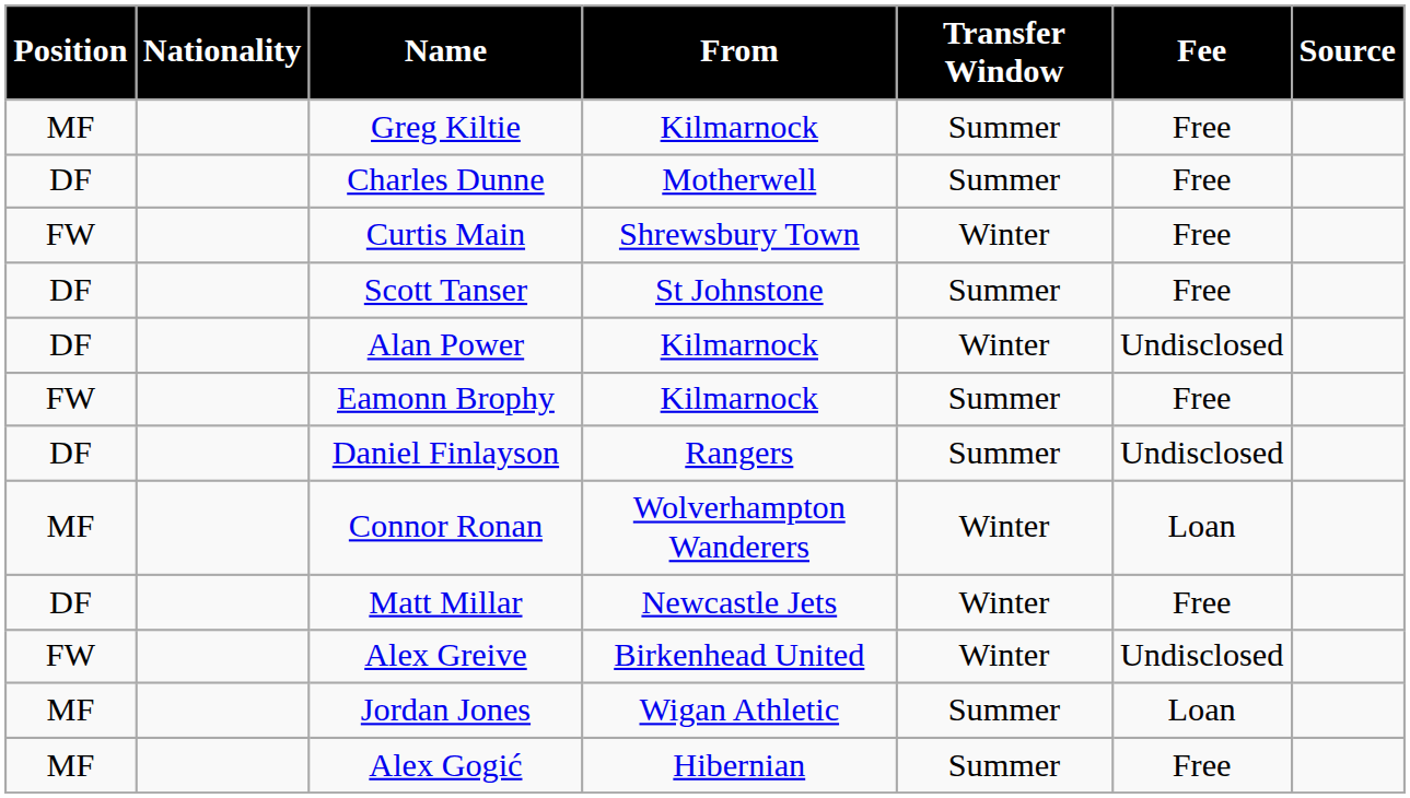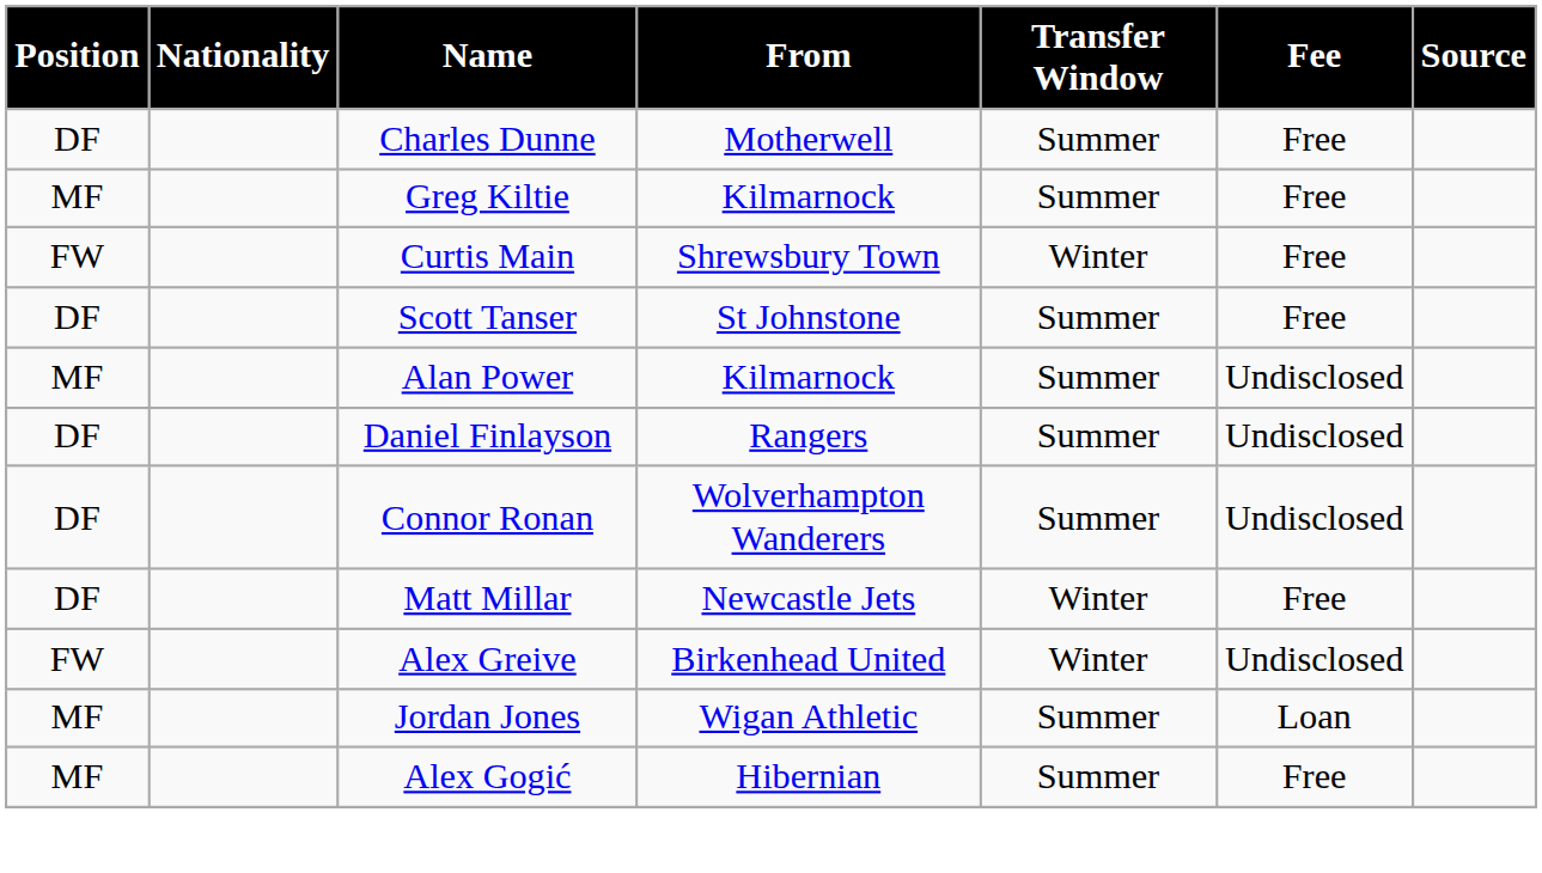rows swapped: Charles Dunne <-> Greg Kiltie
Alan Power | Position: DF -> MF
Alan Power | Transfer Window: Winter -> Summer
- row: FW | Eamonn Brophy | Kilmarnock | Summer | Free
Connor Ronan | Position: MF -> DF
Connor Ronan | Transfer Window: Winter -> Summer
Connor Ronan | Fee: Loan -> Undisclosed
